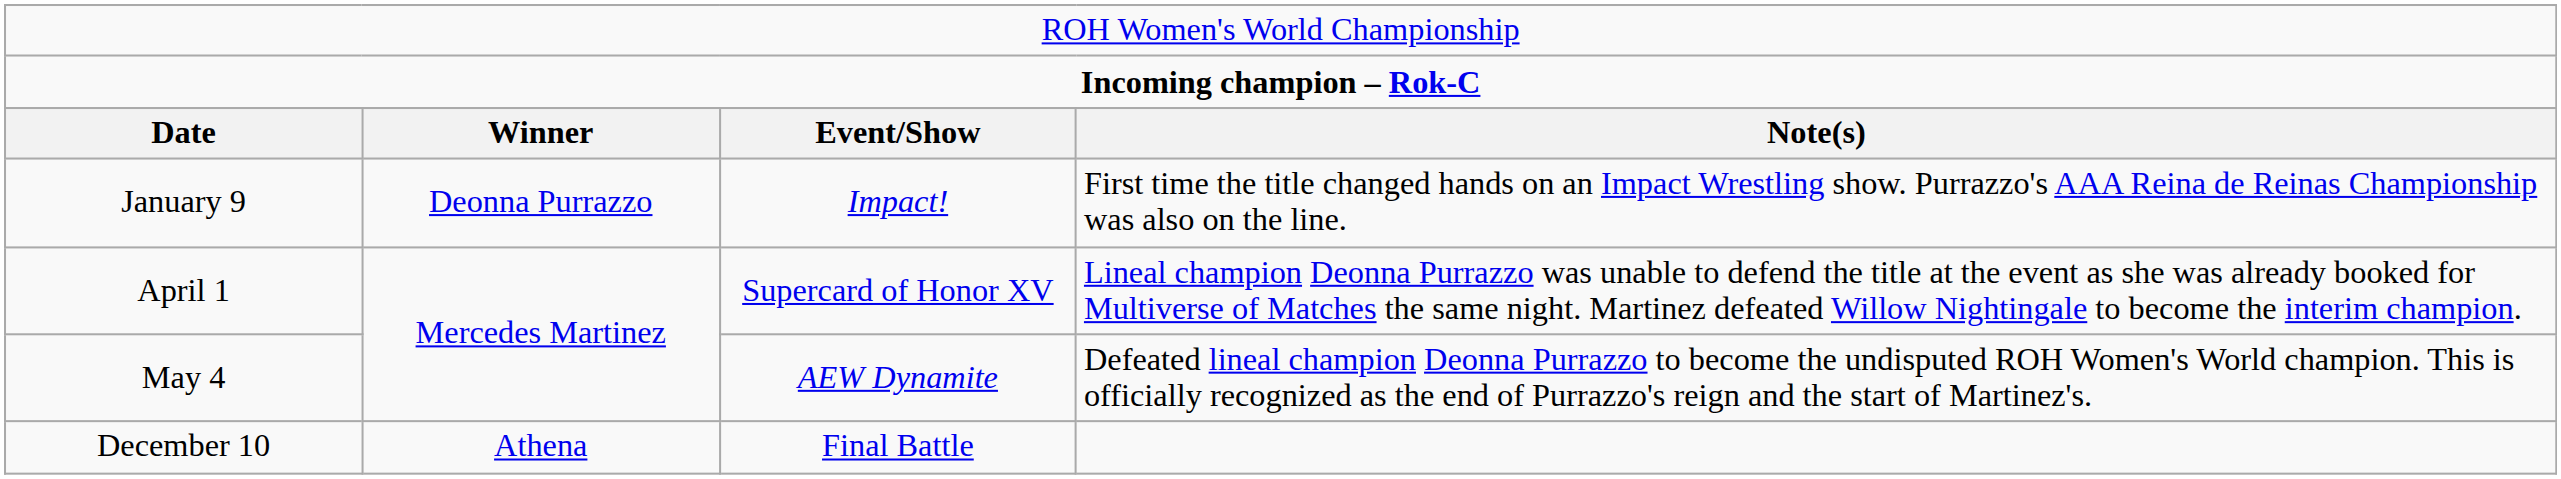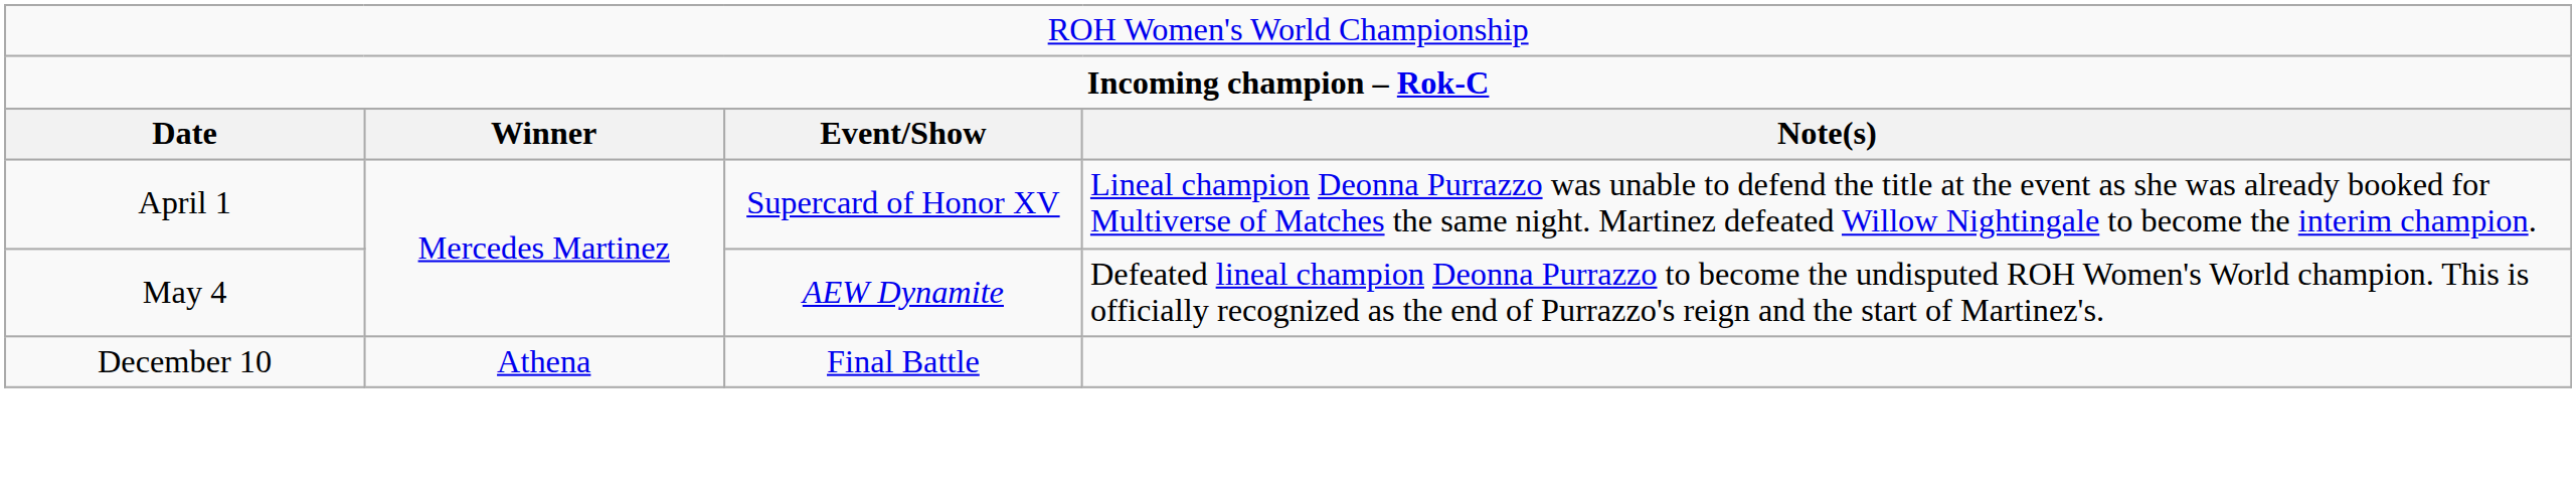- row: January 9 | Deonna Purrazzo | Impact! | First time the title changed hands on an Impact Wrestling show. Purrazzo's AAA Reina de Reinas Championship was also on the line.
